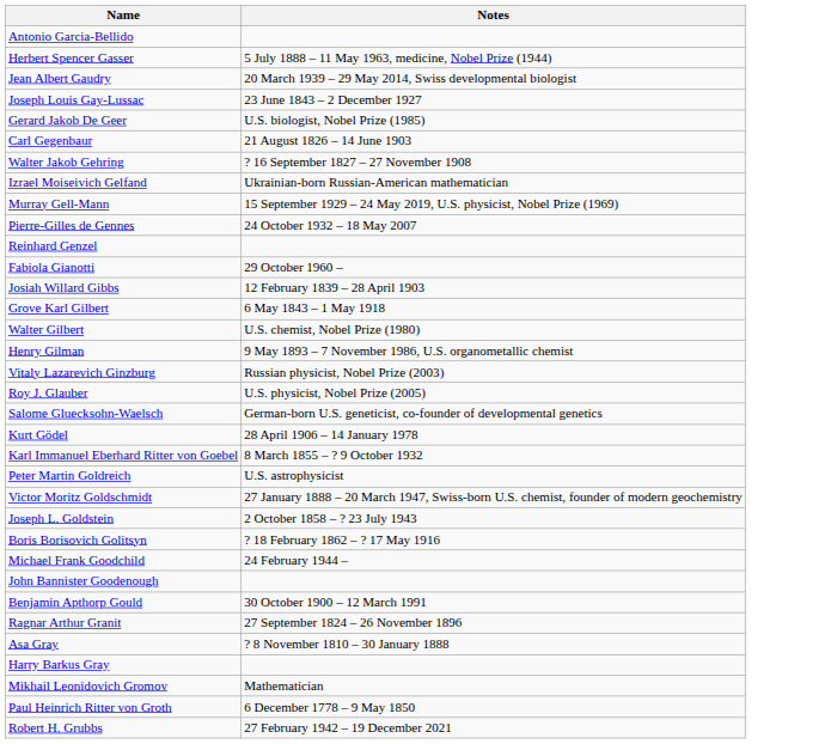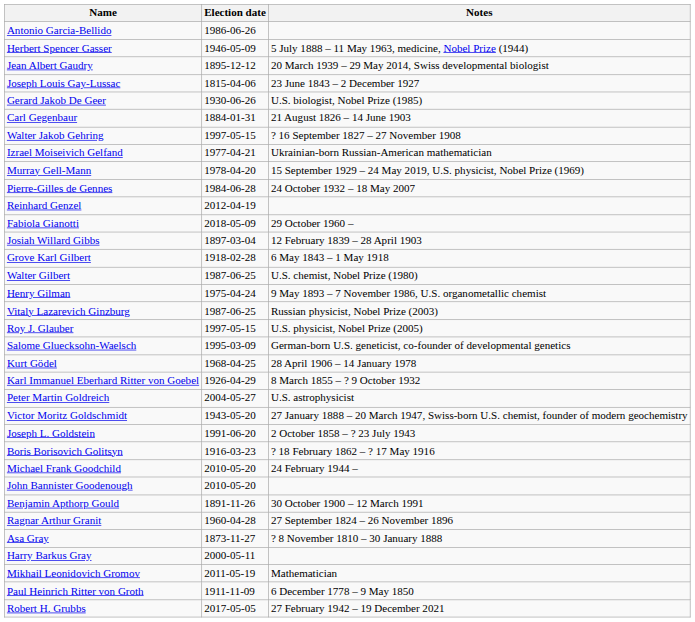+ column: Election date | 1986-06-26 | 1946-05-09 | 1895-12-12 | 1815-04-06 | 1930-06-26 | 1884-01-31 | 1997-05-15 | 1977-04-21 | 1978-04-20 | 1984-06-28 | 2012-04-19 | 2018-05-09 | 1897-03-04 | 1918-02-28 | 1987-06-25 | 1975-04-24 | 1987-06-25 | 1997-05-15 | 1995-03-09 | 1968-04-25 | 1926-04-29 | 2004-05-27 | 1943-05-20 | 1991-06-20 | 1916-03-23 | 2010-05-20 | 2010-05-20 | 1891-11-26 | 1960-04-28 | 1873-11-27 | 2000-05-11 | 2011-05-19 | 1911-11-09 | 2017-05-05
